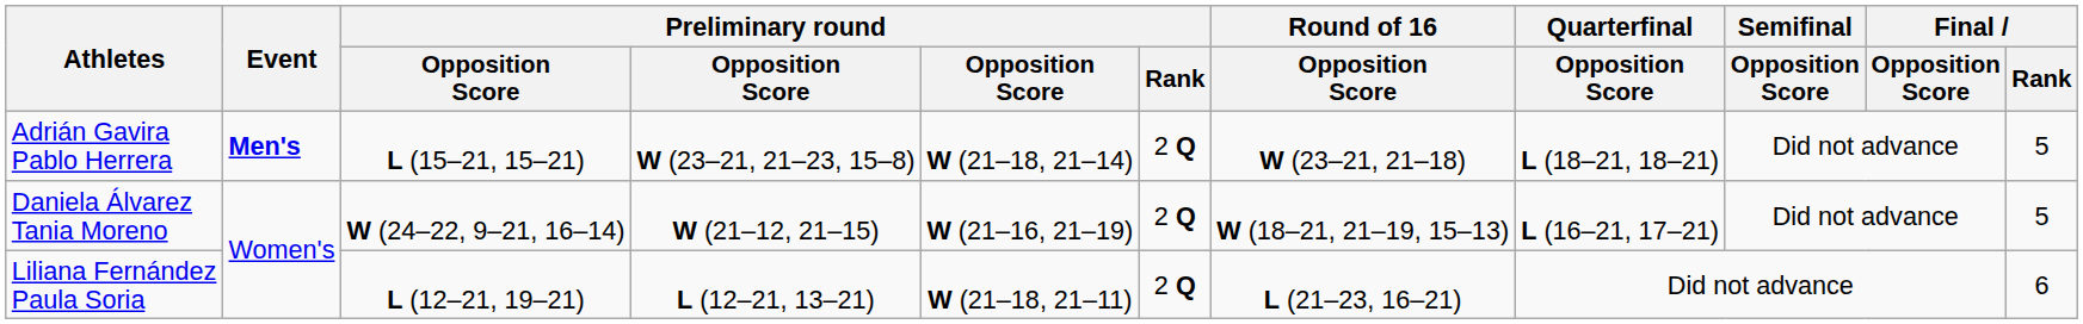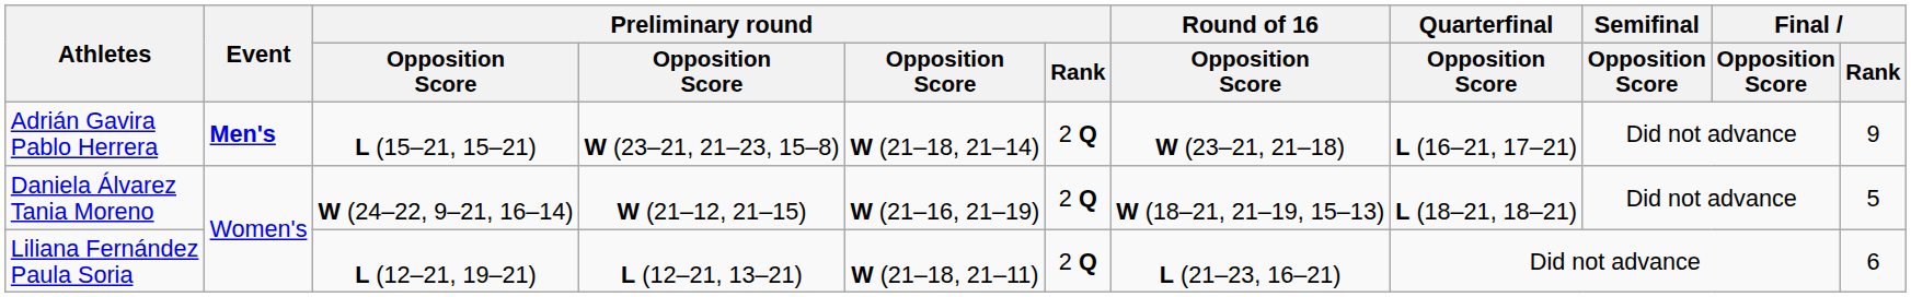Adrián Gavira Pablo Herrera | Quarterfinal / Opposition Score: L (18–21, 18–21) -> L (16–21, 17–21)
Adrián Gavira Pablo Herrera | Final / Rank: 5 -> 9
Daniela Álvarez Tania Moreno | Quarterfinal / Opposition Score: L (16–21, 17–21) -> L (18–21, 18–21)
